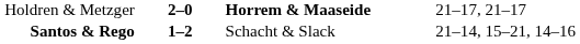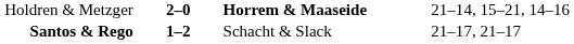Holdren & Metzger | column 4: 21–17, 21–17 -> 21–14, 15–21, 14–16
Santos & Rego | column 4: 21–14, 15–21, 14–16 -> 21–17, 21–17
